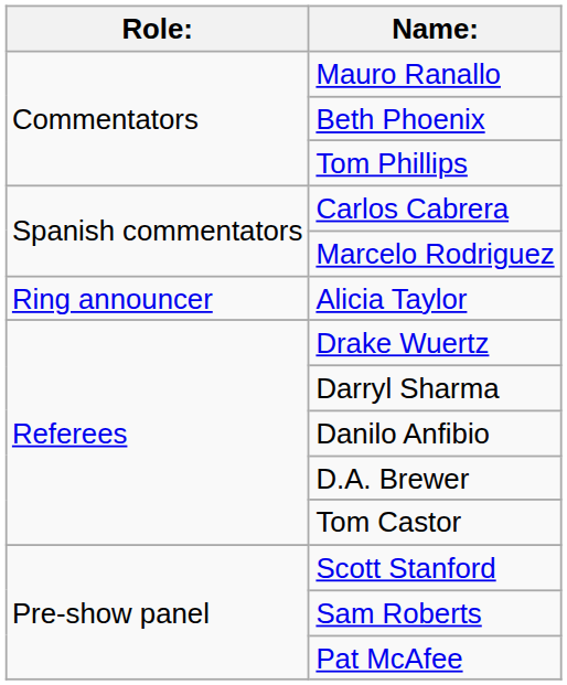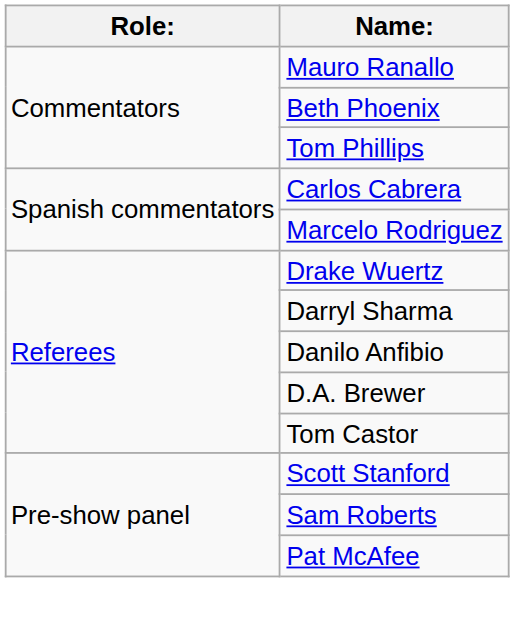- row: Ring announcer | Alicia Taylor
